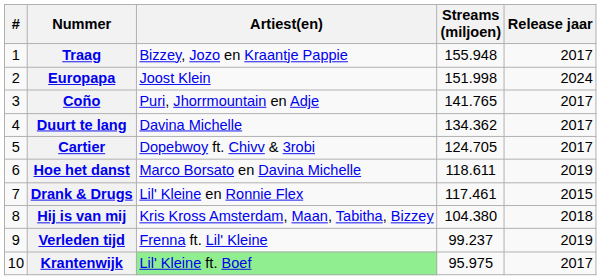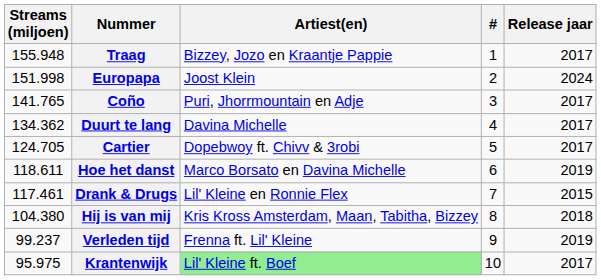columns swapped: # <-> Streams (miljoen)
